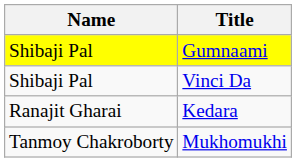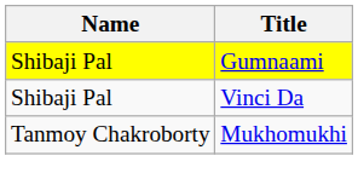- row: Ranajit Gharai | Kedara
